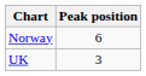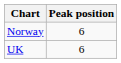UK | Peak position: 3 -> 6
